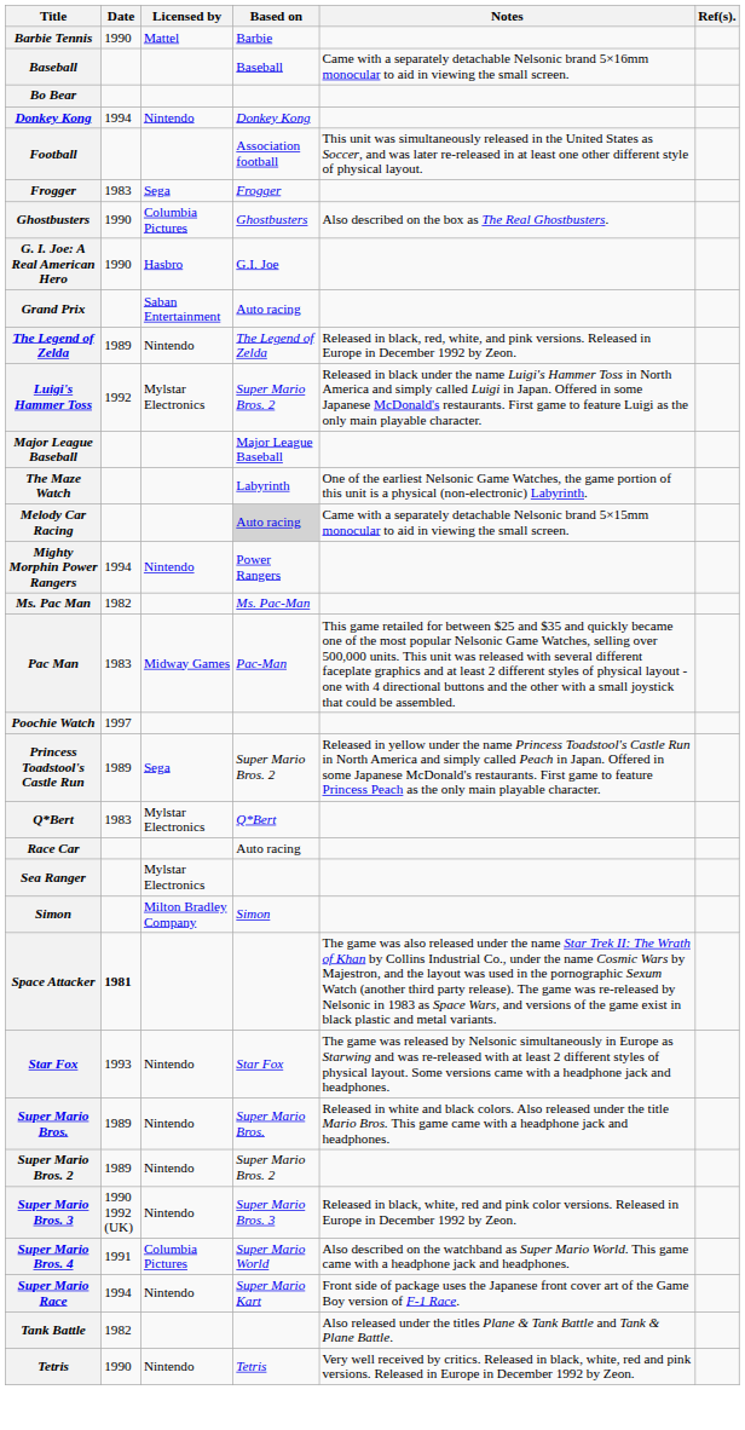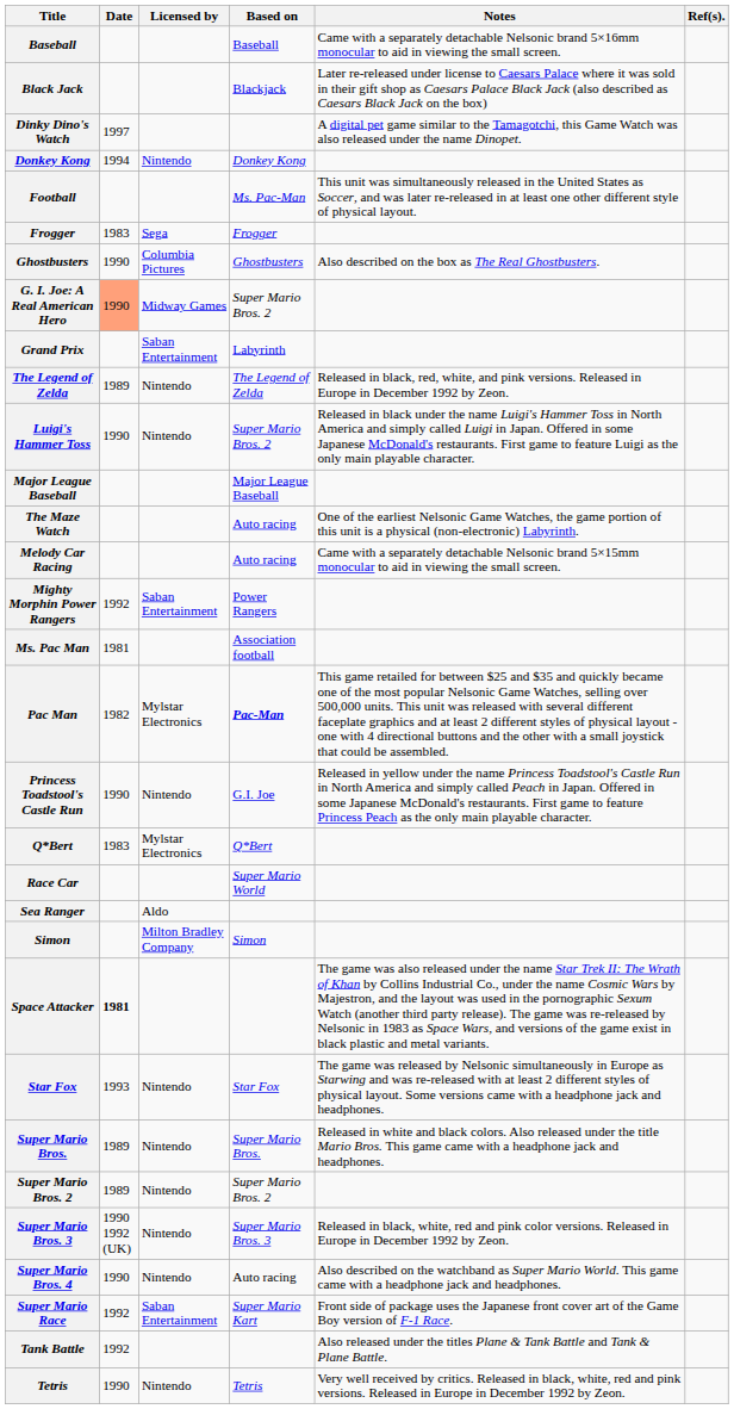- row: Barbie Tennis | 1990 | Mattel | Barbie
+ row: Black Jack | Blackjack | Later re-released under license to Caesars Palace where it was sold in their gift shop as Caesars Palace Black Jack (also described as Caesars Black Jack on the box)
- row: Bo Bear
+ row: Dinky Dino's Watch | 1997 | A digital pet game similar to the Tamagotchi, this Game Watch was also released under the name Dinopet.
Football | Based on: Association football -> Ms. Pac-Man
G. I. Joe: A Real American Hero | Date: no background -> lightsalmon background
G. I. Joe: A Real American Hero | Licensed by: Hasbro -> Midway Games
G. I. Joe: A Real American Hero | Based on: G.I. Joe -> Super Mario Bros. 2
Grand Prix | Based on: Auto racing -> Labyrinth
Luigi's Hammer Toss | Date: 1992 -> 1990
Luigi's Hammer Toss | Licensed by: Mylstar Electronics -> Nintendo
The Maze Watch | Based on: Labyrinth -> Auto racing
Melody Car Racing | Based on: lightgrey background -> no background
Mighty Morphin Power Rangers | Date: 1994 -> 1992
Mighty Morphin Power Rangers | Licensed by: Nintendo -> Saban Entertainment
Ms. Pac Man | Date: 1982 -> 1981
Ms. Pac Man | Based on: Ms. Pac-Man -> Association football
Pac Man | Date: 1983 -> 1982
Pac Man | Licensed by: Midway Games -> Mylstar Electronics
Pac Man | Based on: normal -> bold
- row: Poochie Watch | 1997
Princess Toadstool's Castle Run | Date: 1989 -> 1990
Princess Toadstool's Castle Run | Licensed by: Sega -> Nintendo
Princess Toadstool's Castle Run | Based on: Super Mario Bros. 2 -> G.I. Joe
Race Car | Based on: Auto racing -> Super Mario World
Sea Ranger | Licensed by: Mylstar Electronics -> Aldo
Super Mario Bros. 4 | Date: 1991 -> 1990
Super Mario Bros. 4 | Licensed by: Columbia Pictures -> Nintendo
Super Mario Bros. 4 | Based on: Super Mario World -> Auto racing
Super Mario Race | Date: 1994 -> 1992
Super Mario Race | Licensed by: Nintendo -> Saban Entertainment
Tank Battle | Date: 1982 -> 1992
